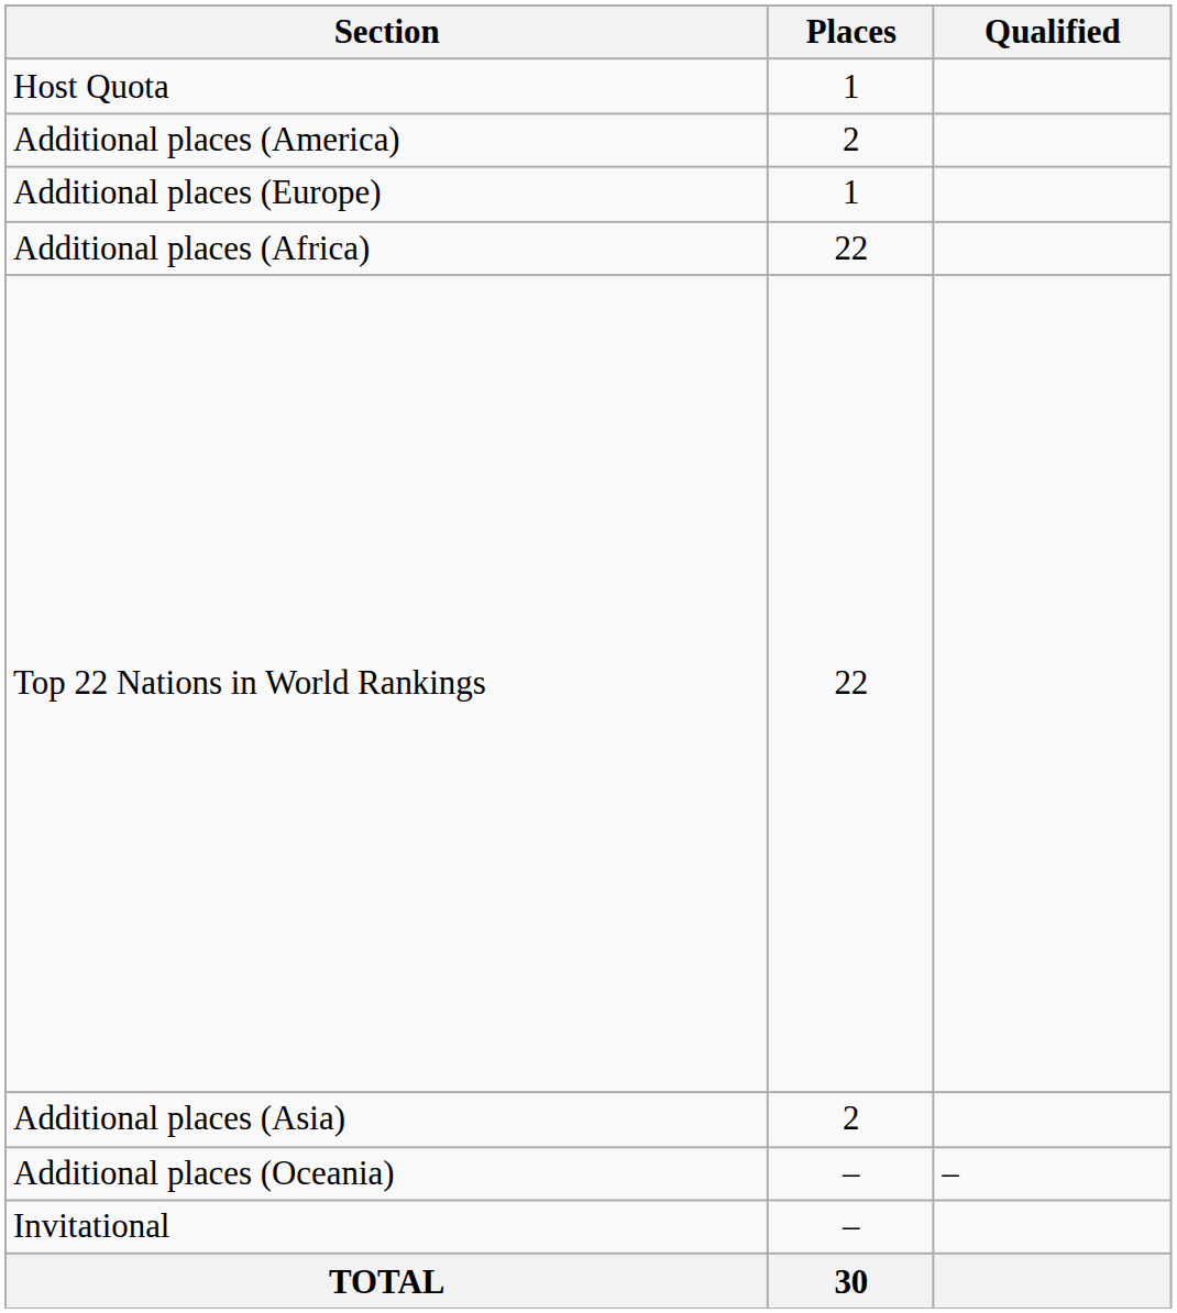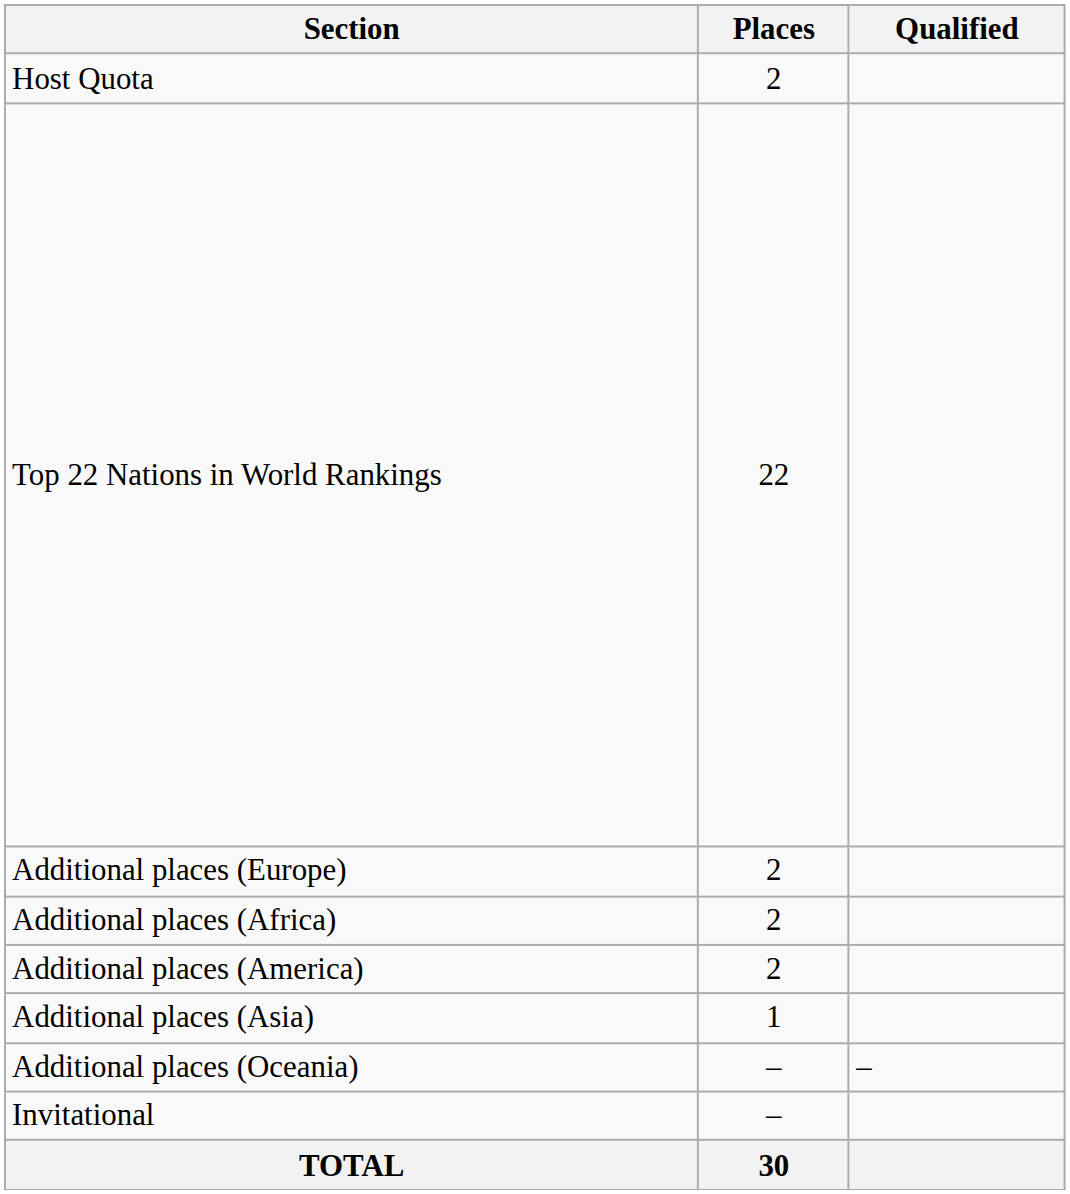Host Quota | Places: 1 -> 2
rows swapped: Top 22 Nations in World Rankings <-> Additional places (America)
Additional places (Europe) | Places: 1 -> 2
Additional places (Africa) | Places: 22 -> 2
Additional places (Asia) | Places: 2 -> 1
